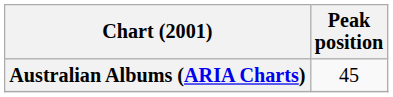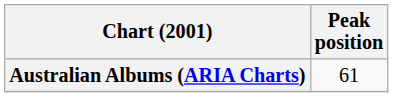Australian Albums (ARIA Charts) | Peak position: 45 -> 61
